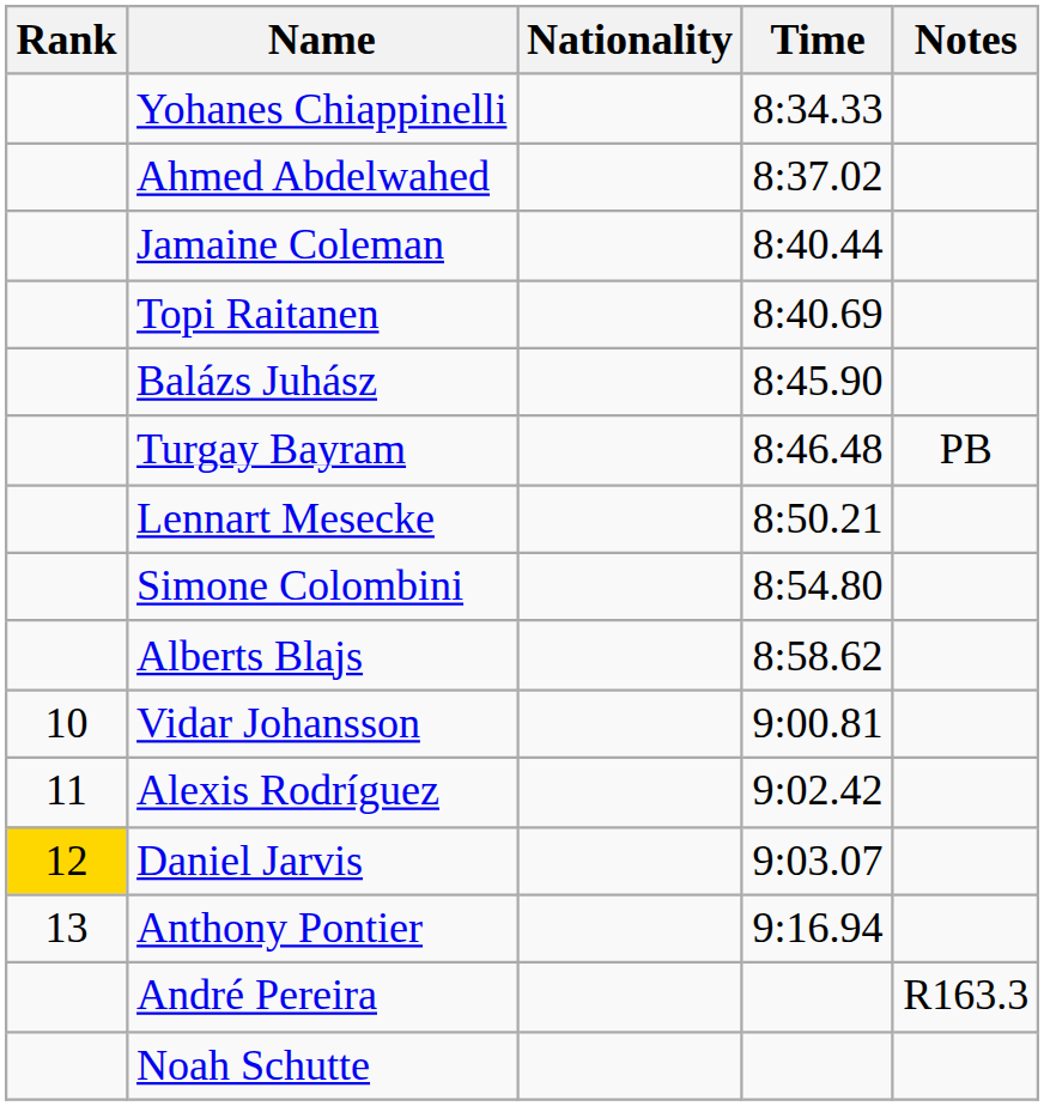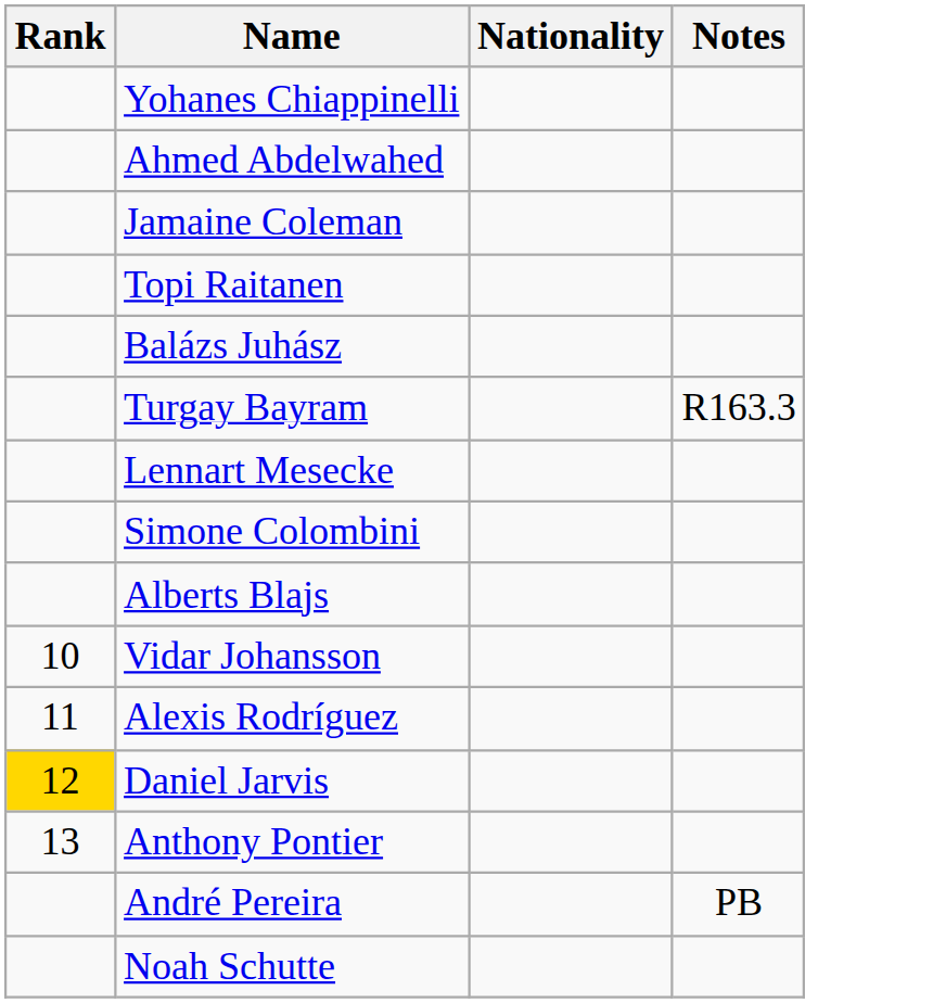- column: Time | 8:34.33 | 8:37.02 | 8:40.44 | 8:40.69 | 8:45.90 | 8:46.48 | 8:50.21 | 8:54.80 | 8:58.62 | 9:00.81 | 9:02.42 | 9:03.07 | 9:16.94
Turgay Bayram | Notes: PB -> R163.3
André Pereira | Notes: R163.3 -> PB
